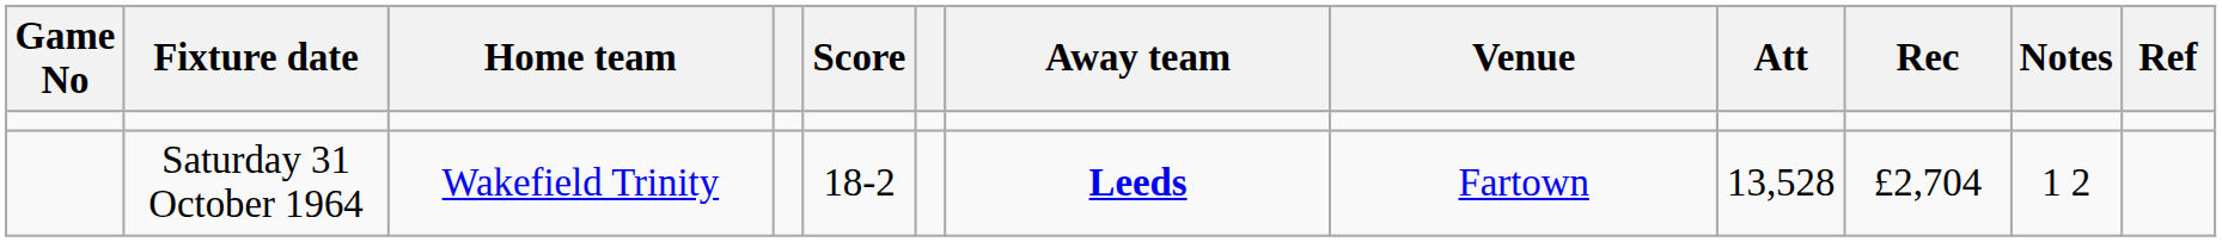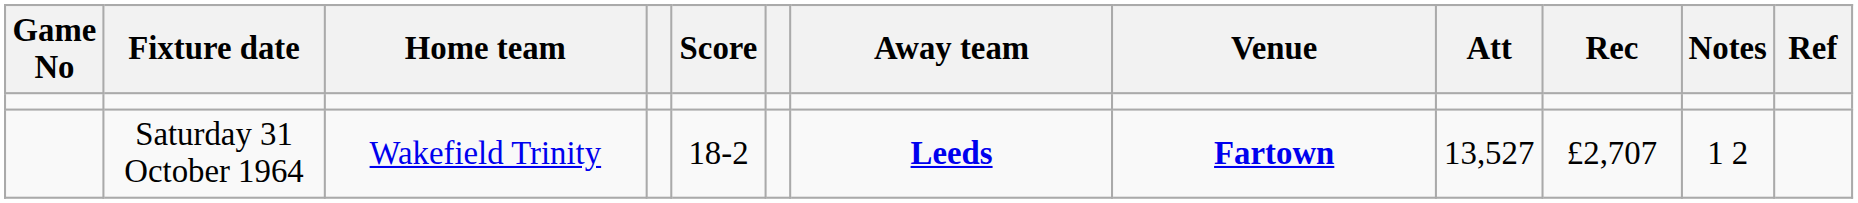Saturday 31 October 1964 | Venue: normal -> bold
Saturday 31 October 1964 | Att: 13,528 -> 13,527
Saturday 31 October 1964 | Rec: £2,704 -> £2,707
